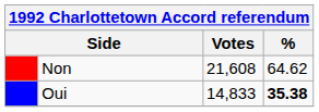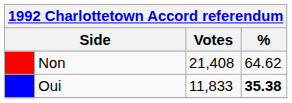Non | Votes: 21,608 -> 21,408
Oui | Votes: 14,833 -> 11,833
